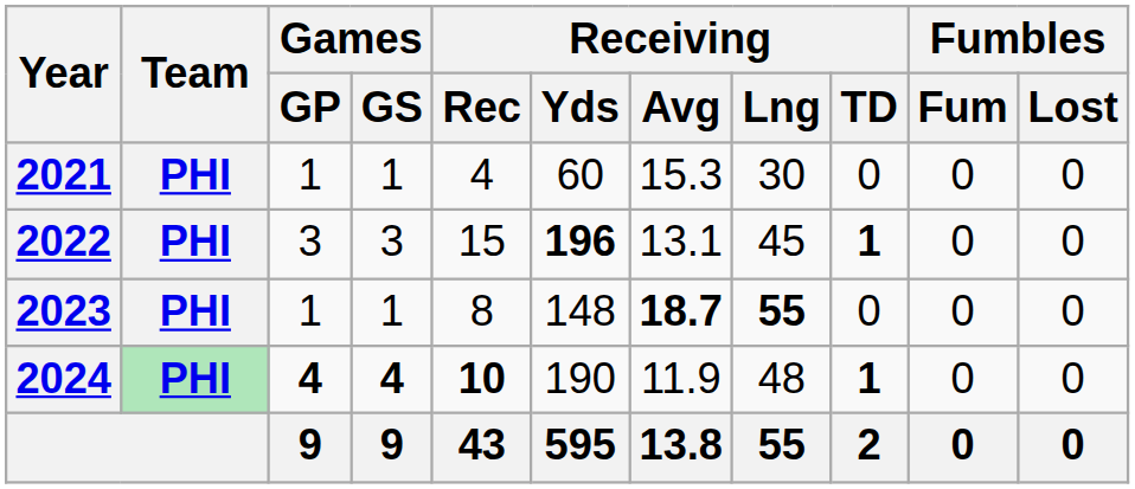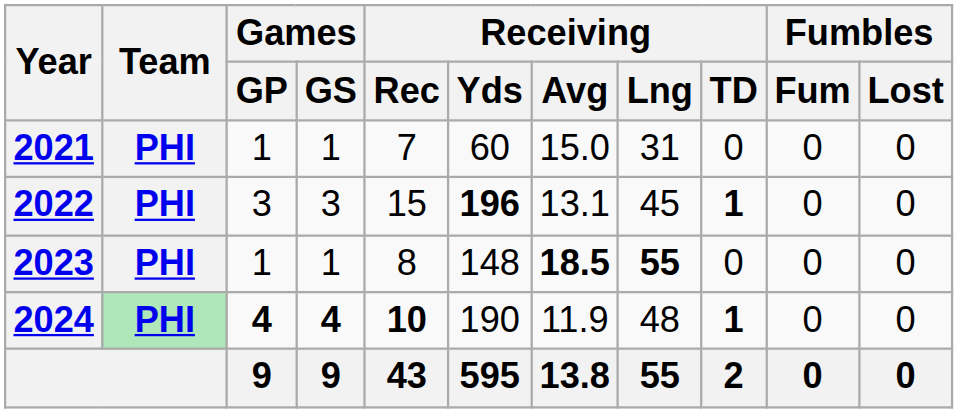2021 | Receiving / Rec: 4 -> 7
2021 | Receiving / Avg: 15.3 -> 15.0
2021 | Receiving / Lng: 30 -> 31
2023 | Receiving / Avg: 18.7 -> 18.5
